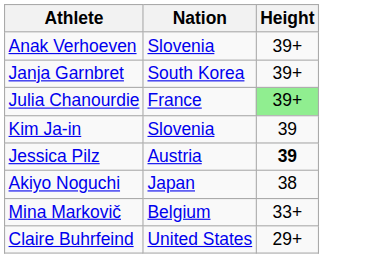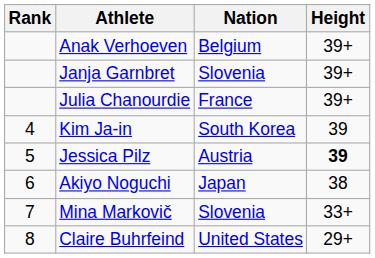+ column: Rank | 4 | 5 | 6 | 7 | 8
Anak Verhoeven | Nation: Slovenia -> Belgium
Janja Garnbret | Nation: South Korea -> Slovenia
Julia Chanourdie | Height: lightgreen background -> no background
Kim Ja-in | Nation: Slovenia -> South Korea
Mina Markovič | Nation: Belgium -> Slovenia
